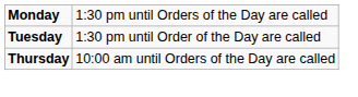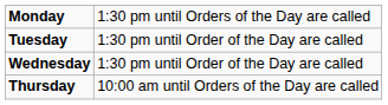+ row: Wednesday | 1:30 pm until Order of the Day are called
